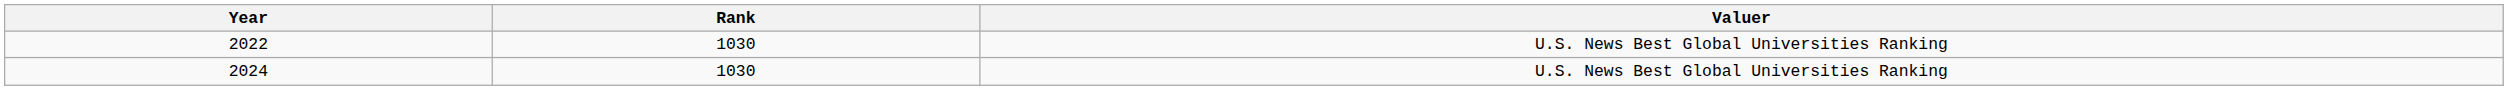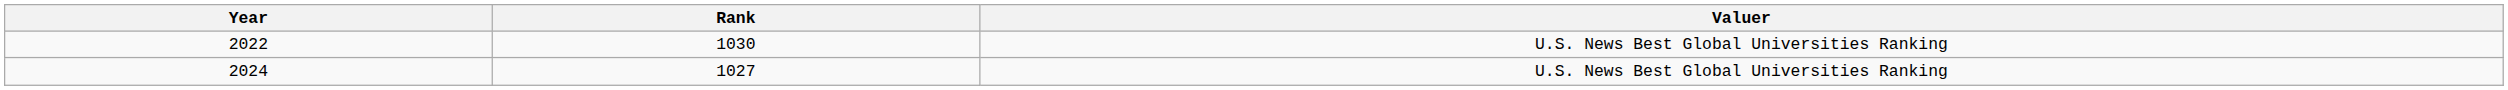2024 | Rank: 1030 -> 1027
